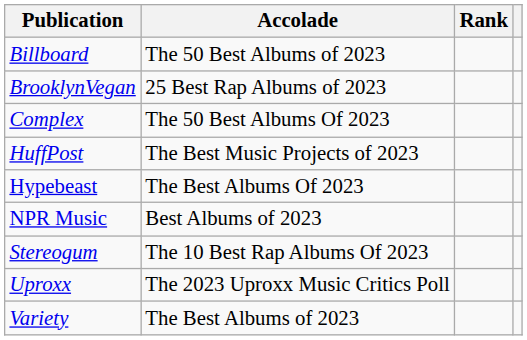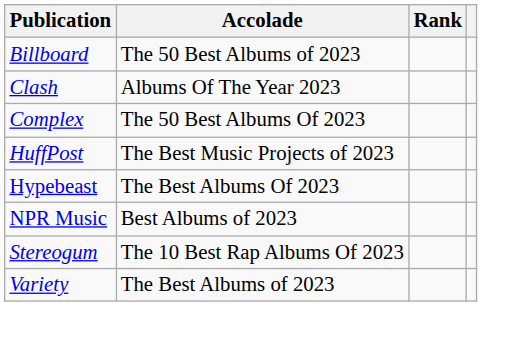- row: BrooklynVegan | 25 Best Rap Albums of 2023
+ row: Clash | Albums Of The Year 2023
- row: Uproxx | The 2023 Uproxx Music Critics Poll
